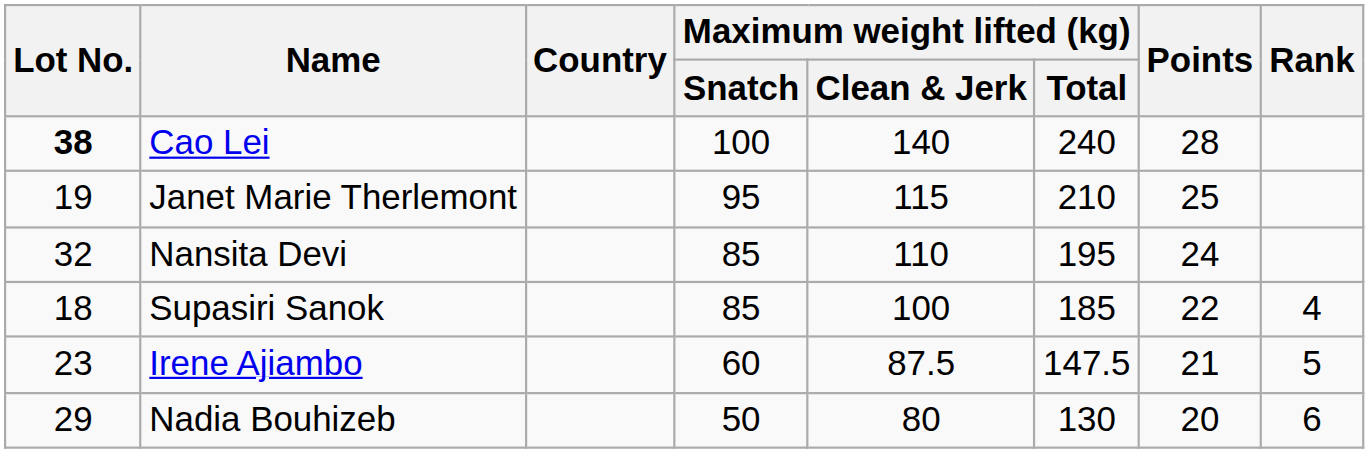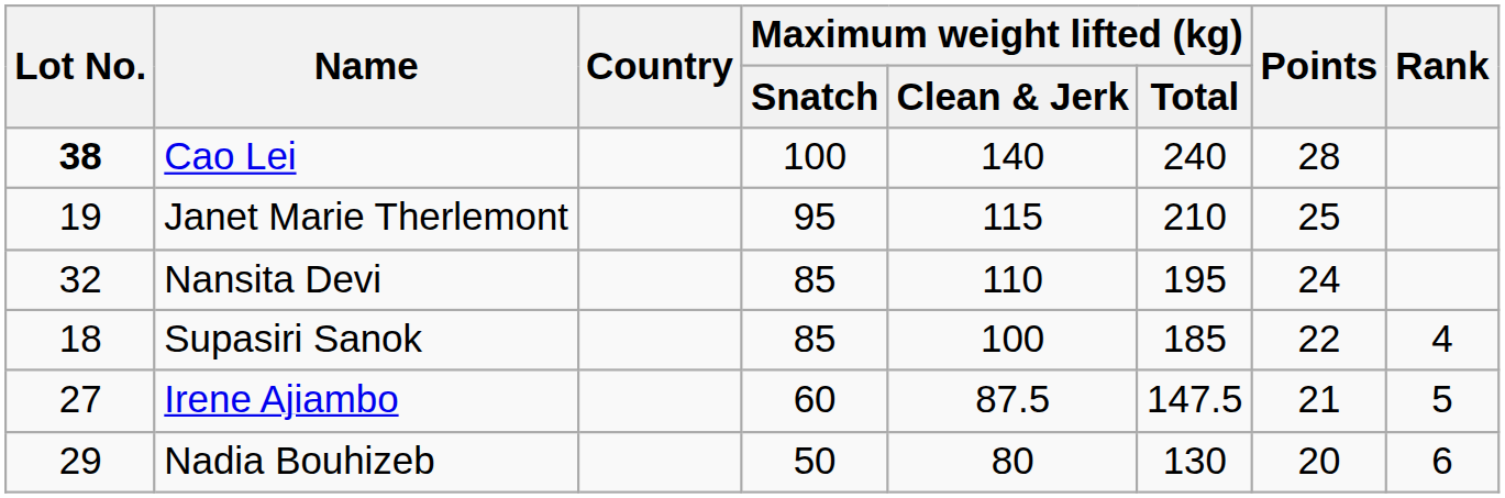Irene Ajiambo | Lot No.: 23 -> 27
